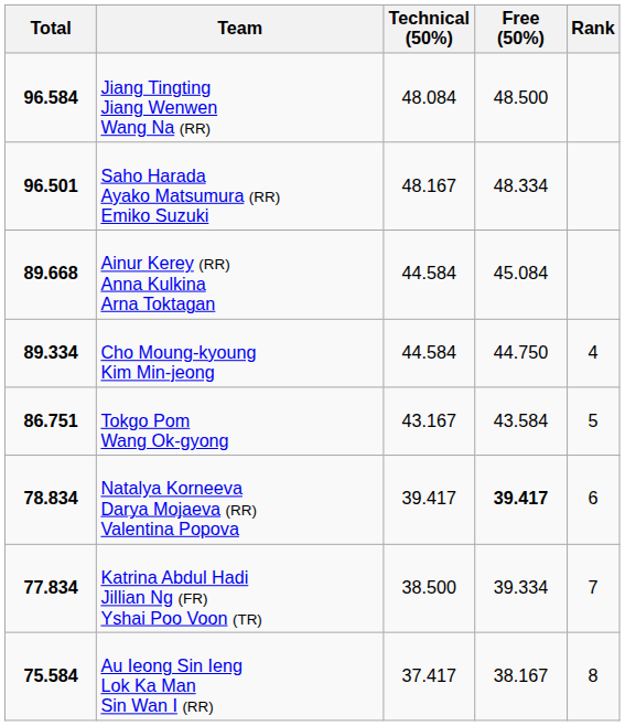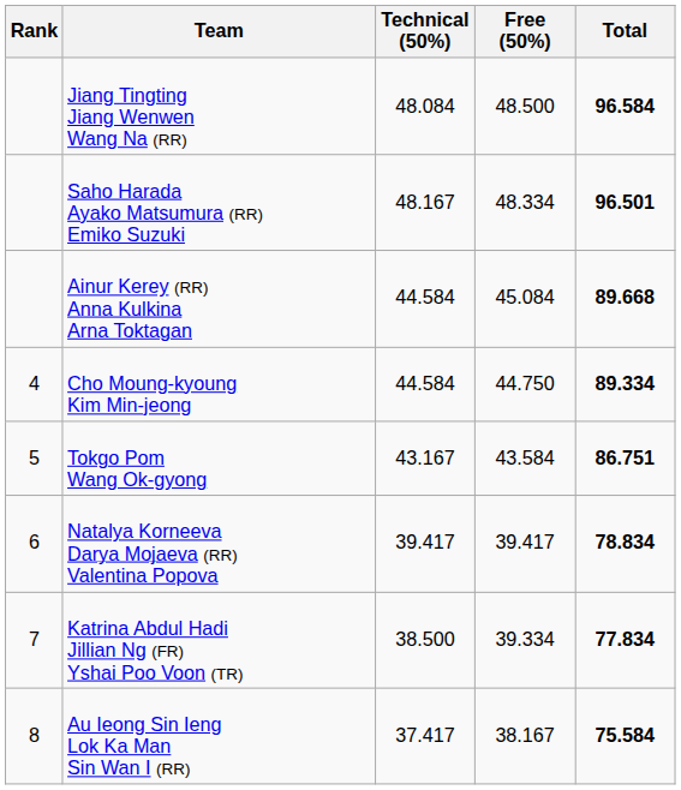columns swapped: Rank <-> Total
Natalya Korneeva Darya Mojaeva (RR) Valentina Popova | Free (50%): bold -> normal
